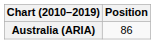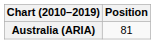Australia (ARIA) | Position: 86 -> 81
